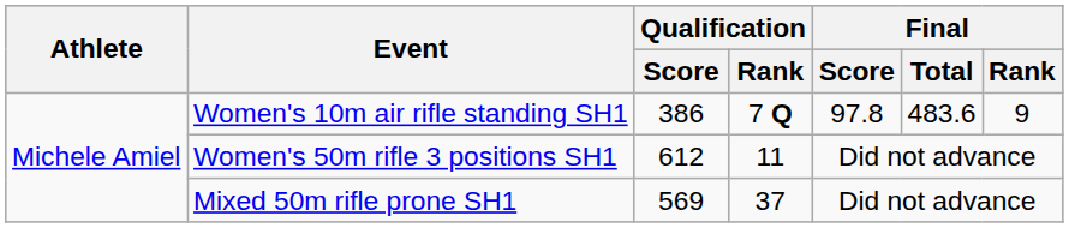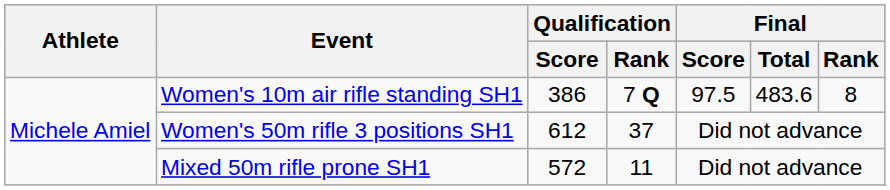Women's 10m air rifle standing SH1 | Final / Score: 97.8 -> 97.5
Women's 10m air rifle standing SH1 | Final / Rank: 9 -> 8
Women's 50m rifle 3 positions SH1 | Qualification / Rank: 11 -> 37
Mixed 50m rifle prone SH1 | Qualification / Score: 569 -> 572
Mixed 50m rifle prone SH1 | Qualification / Rank: 37 -> 11
